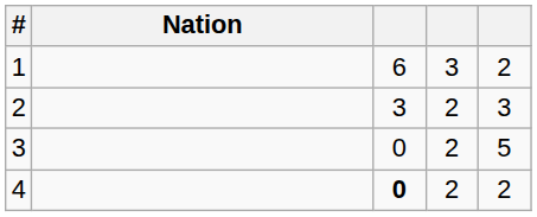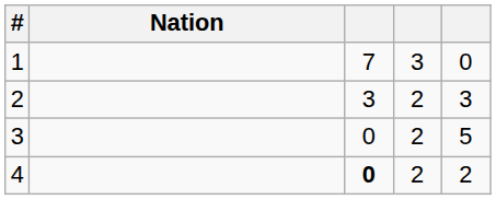1 | column 3: 6 -> 7
1 | column 5: 2 -> 0
